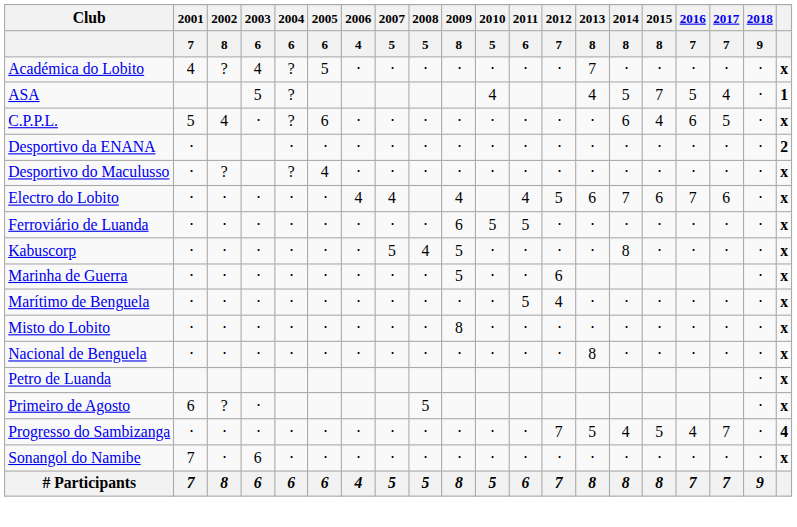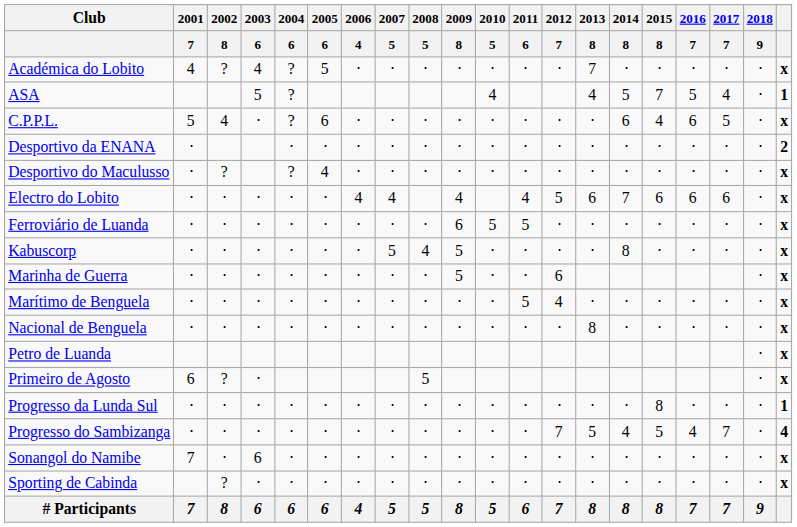Electro do Lobito | 2016 / 7: 7 -> 6
- row: Misto do Lobito | ⋅ | ⋅ | ⋅ | ⋅ | ⋅ | ⋅ | ⋅ | ⋅ | 8 | ⋅ | ⋅ | ⋅ | ⋅ | ⋅ | ⋅ | ⋅ | ⋅ | ⋅ | x
+ row: Progresso da Lunda Sul | ⋅ | ⋅ | ⋅ | ⋅ | ⋅ | ⋅ | ⋅ | ⋅ | ⋅ | ⋅ | ⋅ | ⋅ | ⋅ | ⋅ | 8 | ⋅ | ⋅ | ⋅ | 1
+ row: Sporting de Cabinda | ? | ⋅ | ⋅ | ⋅ | ⋅ | ⋅ | ⋅ | ⋅ | ⋅ | ⋅ | ⋅ | ⋅ | ⋅ | ⋅ | ⋅ | ⋅ | ⋅ | x
